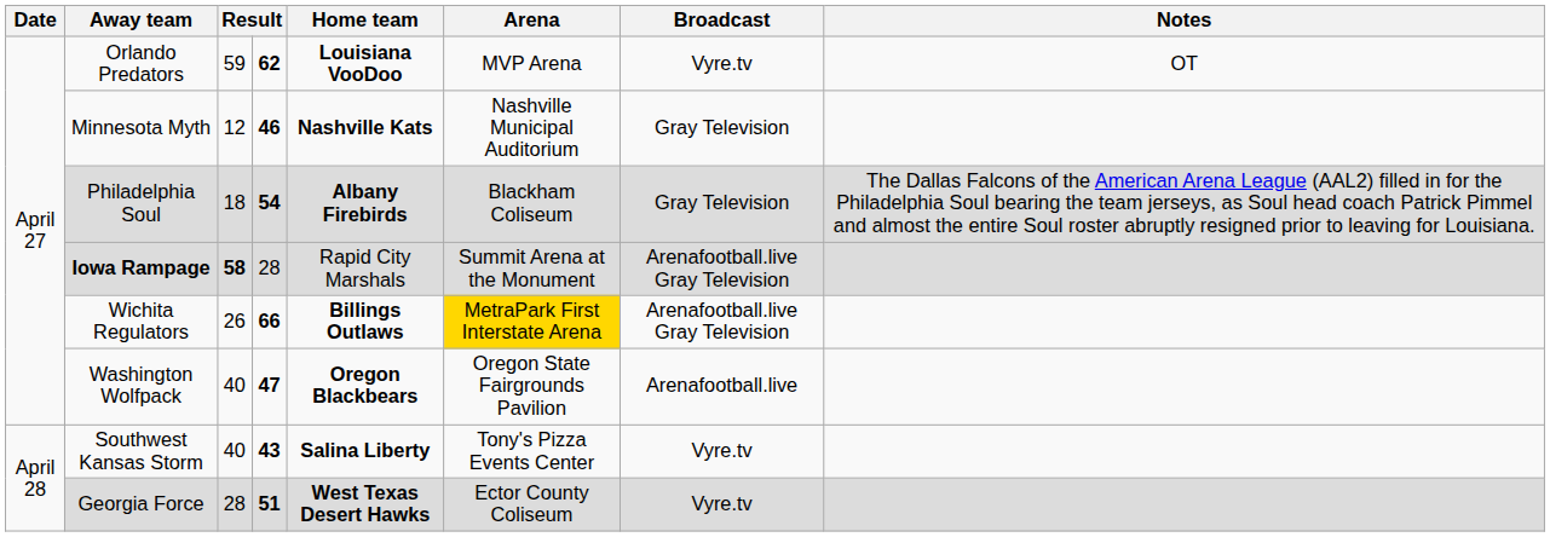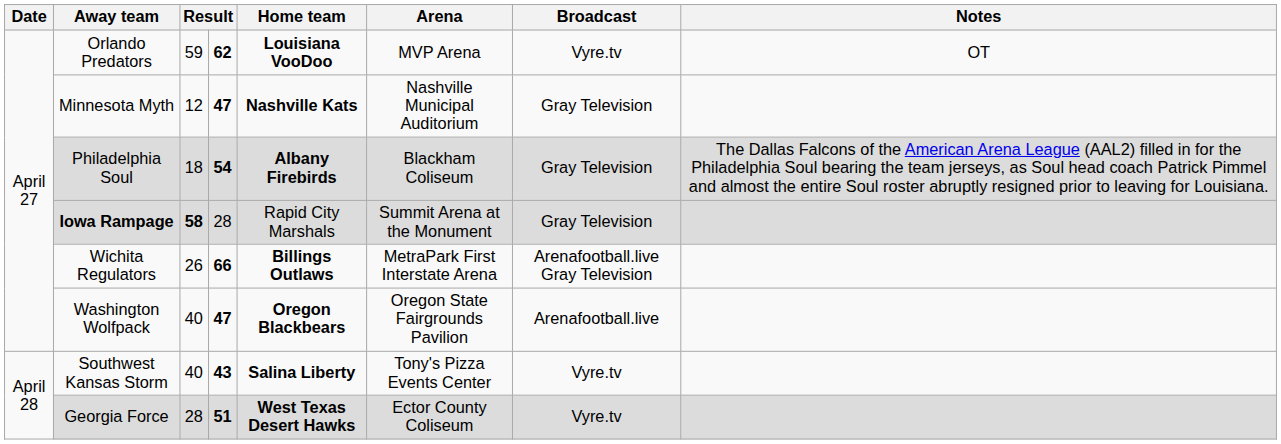Minnesota Myth | column 4: 46 -> 47
Iowa Rampage | Broadcast: Arenafootball.live Gray Television -> Gray Television
Wichita Regulators | Arena: gold background -> no background
